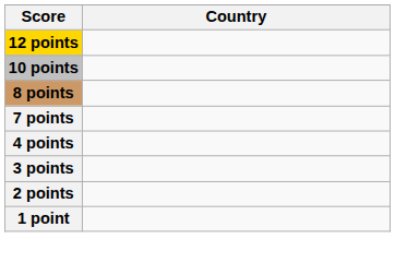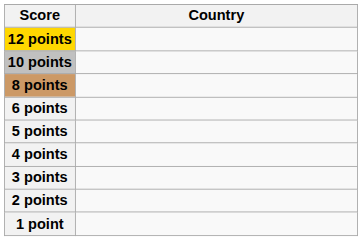- row: 7 points
+ row: 6 points
+ row: 5 points
